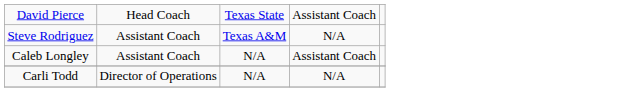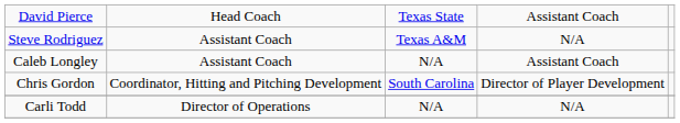+ row: Chris Gordon | Coordinator, Hitting and Pitching Development | South Carolina | Director of Player Development
